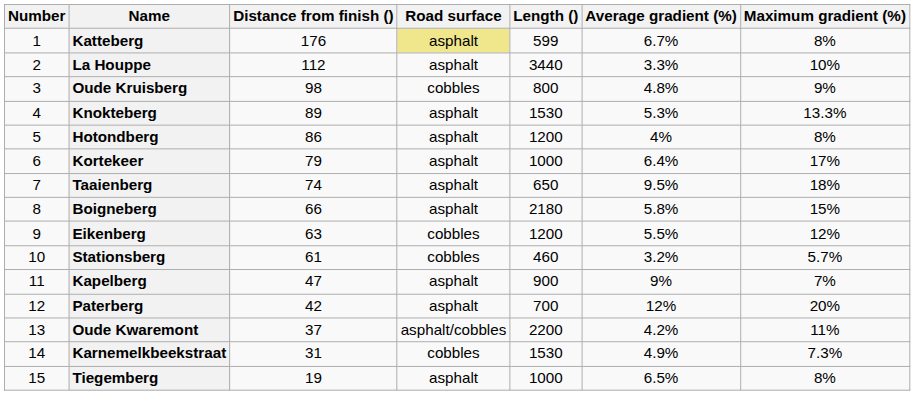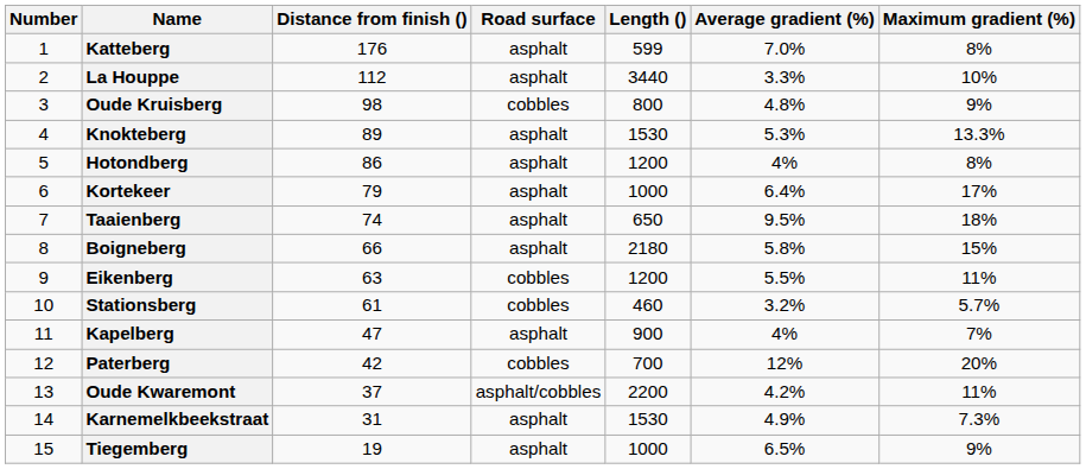Katteberg | Road surface: khaki background -> no background
Katteberg | Average gradient (%): 6.7% -> 7.0%
Eikenberg | Maximum gradient (%): 12% -> 11%
Kapelberg | Average gradient (%): 9% -> 4%
Paterberg | Road surface: asphalt -> cobbles
Karnemelkbeekstraat | Road surface: cobbles -> asphalt
Tiegemberg | Maximum gradient (%): 8% -> 9%
